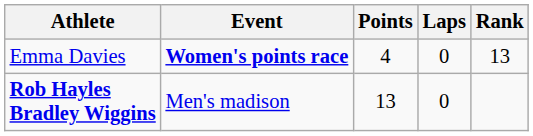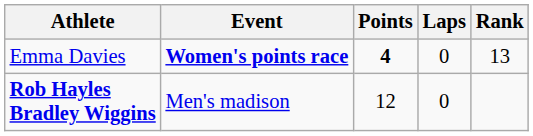Emma Davies | Points: normal -> bold
Rob Hayles Bradley Wiggins | Points: 13 -> 12
